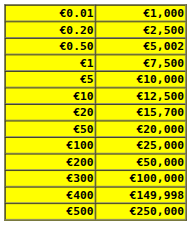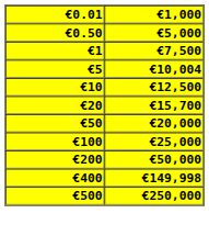- row: €0.20 | €2,500
€0.50 | €1,000: €5,002 -> €5,000
€5 | €1,000: €10,000 -> €10,004
- row: €300 | €100,000
